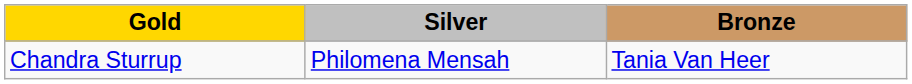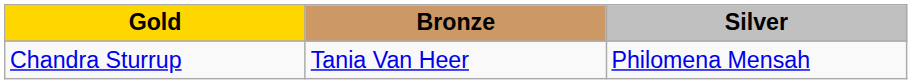columns swapped: Silver <-> Bronze
